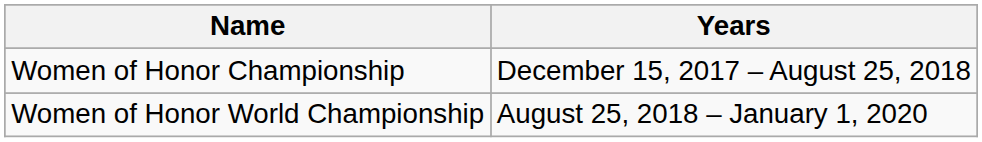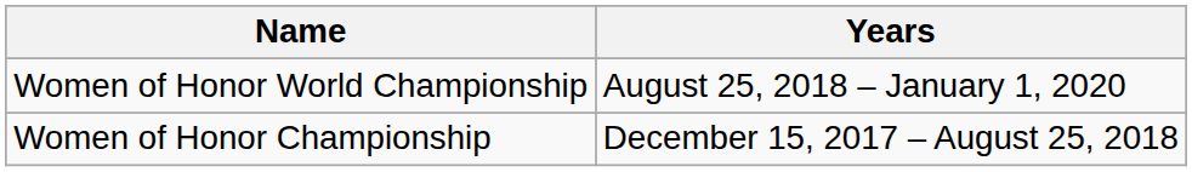rows swapped: Women of Honor Championship <-> Women of Honor World Championship
